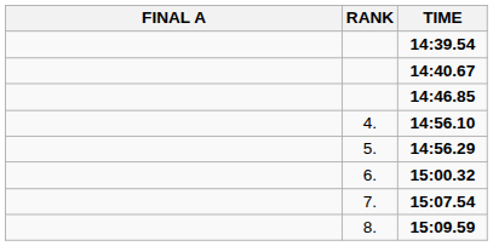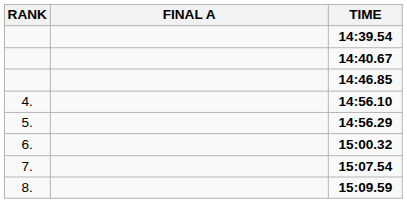columns swapped: RANK <-> FINAL A
